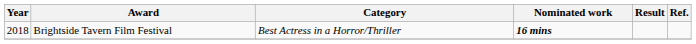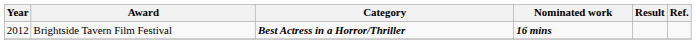Brightside Tavern Film Festival | Year: 2018 -> 2012
Brightside Tavern Film Festival | Category: normal -> bold
